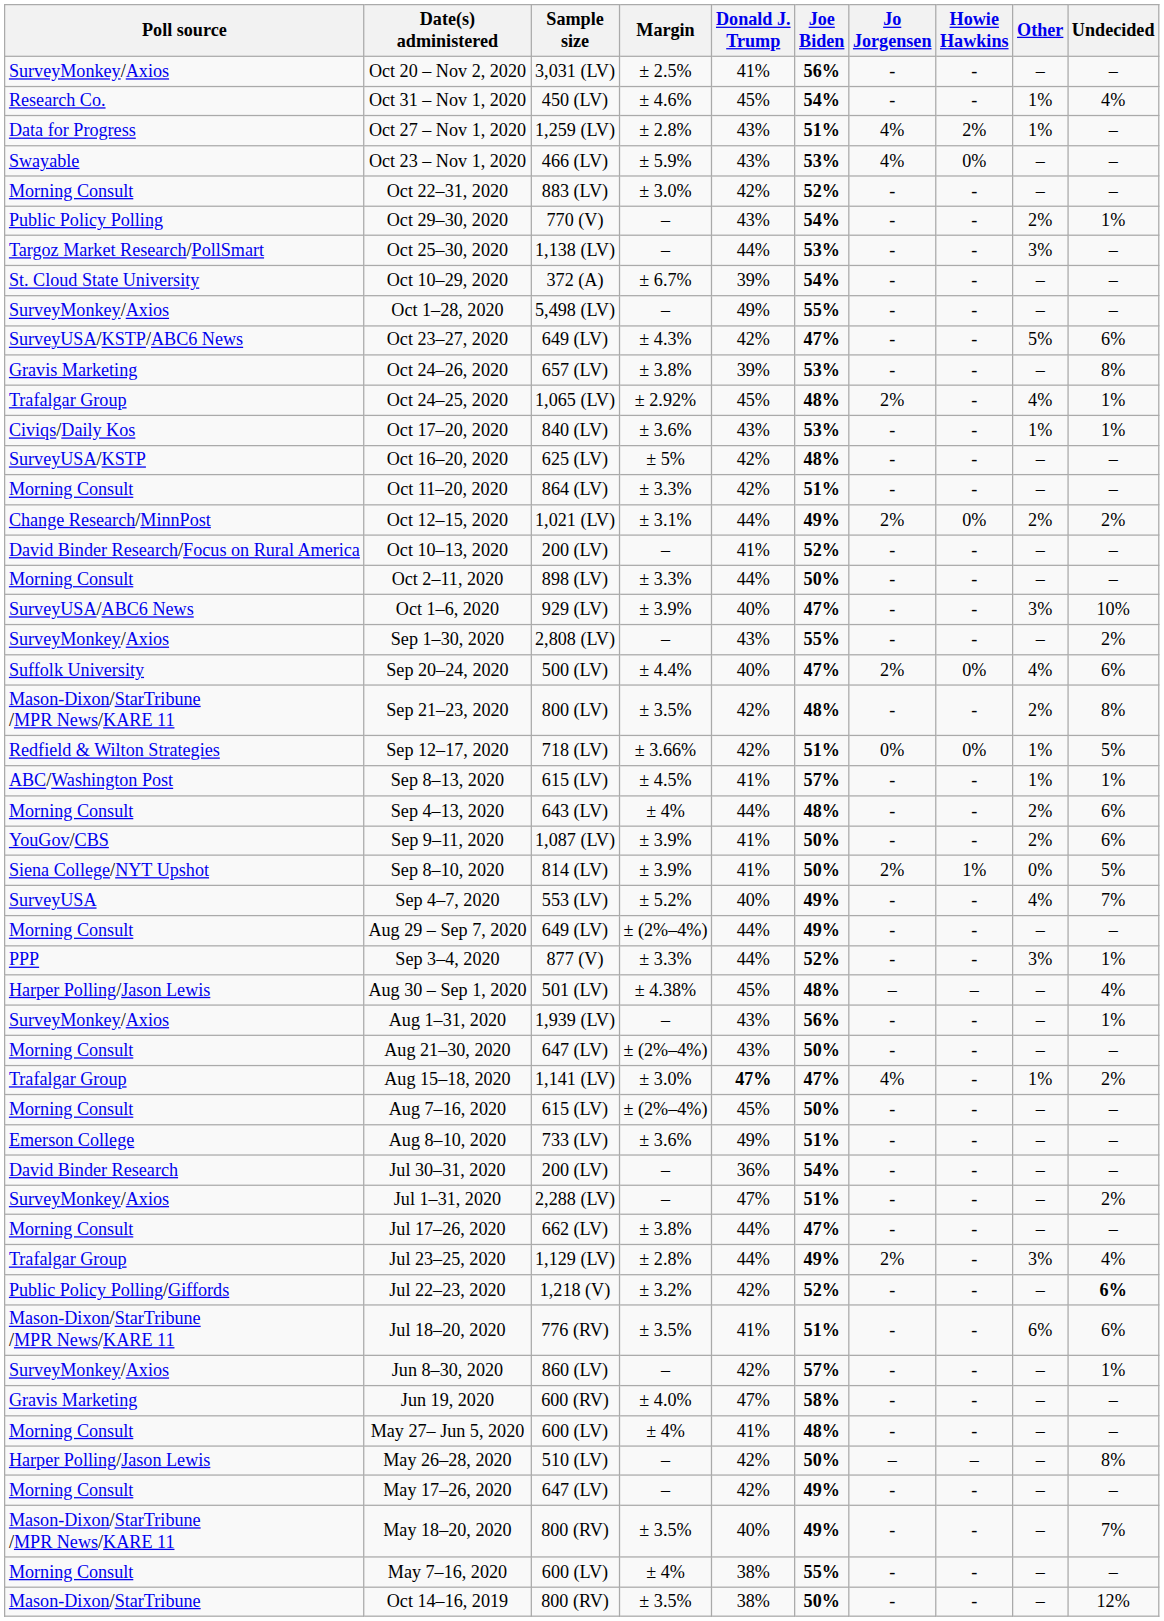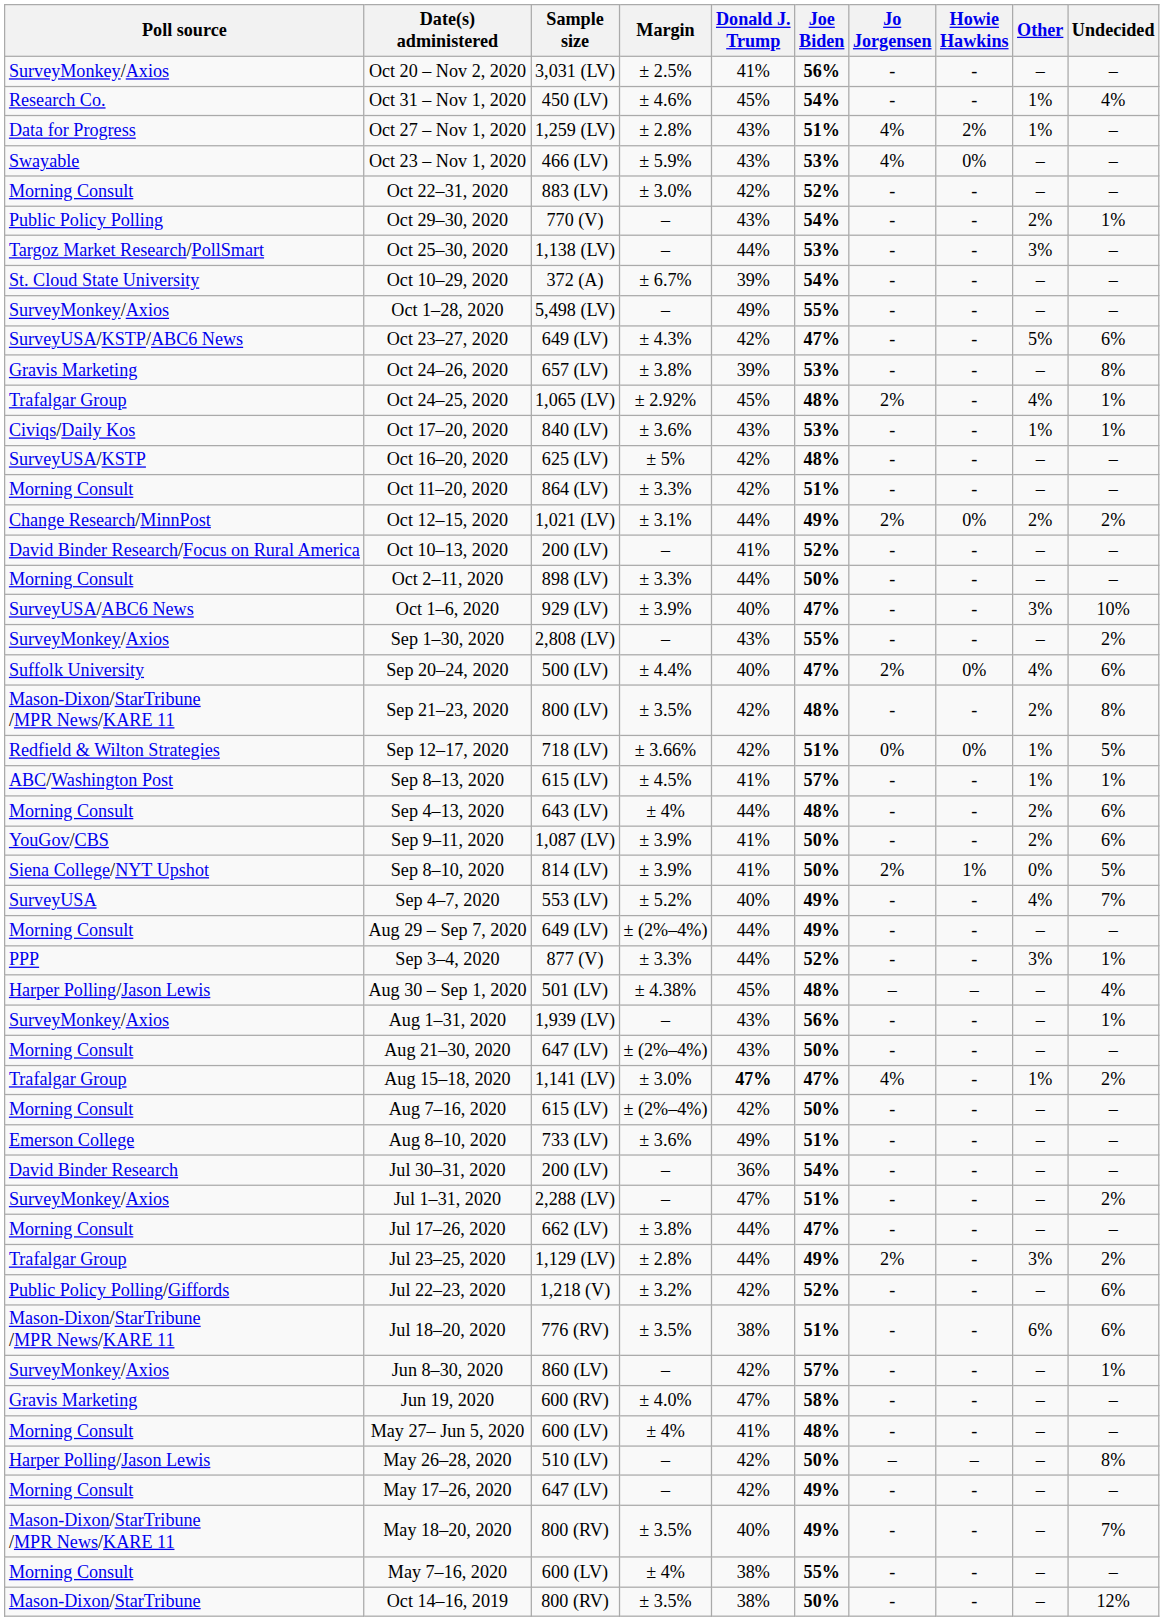Aug 7–16, 2020 | Donald J. Trump: 45% -> 42%
Jul 23–25, 2020 | Undecided: 4% -> 2%
Jul 22–23, 2020 | Undecided: bold -> normal
Jul 18–20, 2020 | Donald J. Trump: 41% -> 38%
